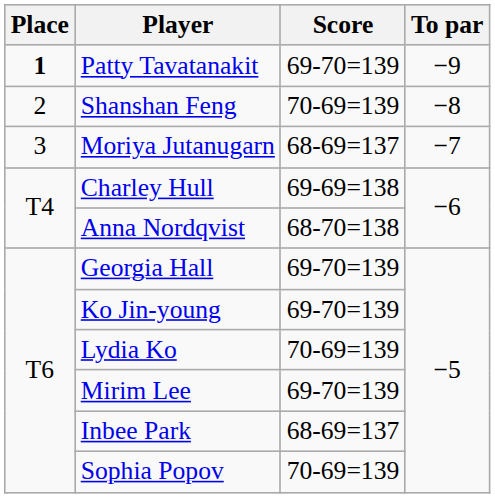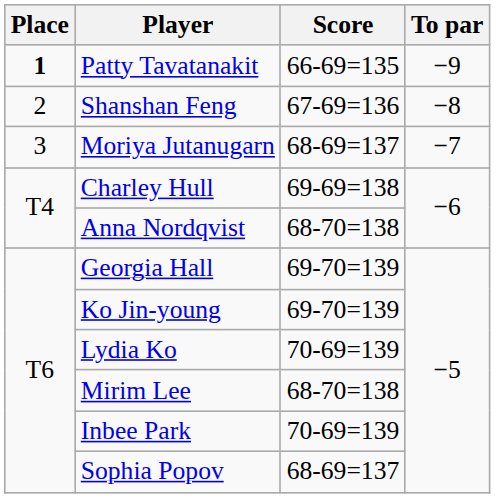Patty Tavatanakit | Score: 69-70=139 -> 66-69=135
Shanshan Feng | Score: 70-69=139 -> 67-69=136
Mirim Lee | Score: 69-70=139 -> 68-70=138
Inbee Park | Score: 68-69=137 -> 70-69=139
Sophia Popov | Score: 70-69=139 -> 68-69=137
